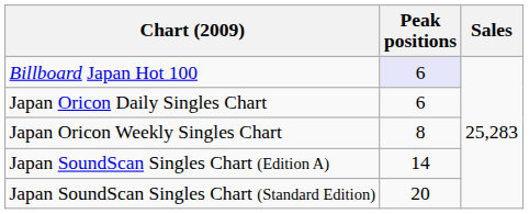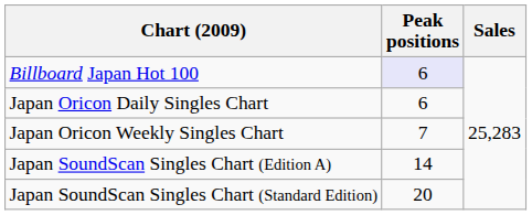Japan Oricon Weekly Singles Chart | Peak positions: 8 -> 7
